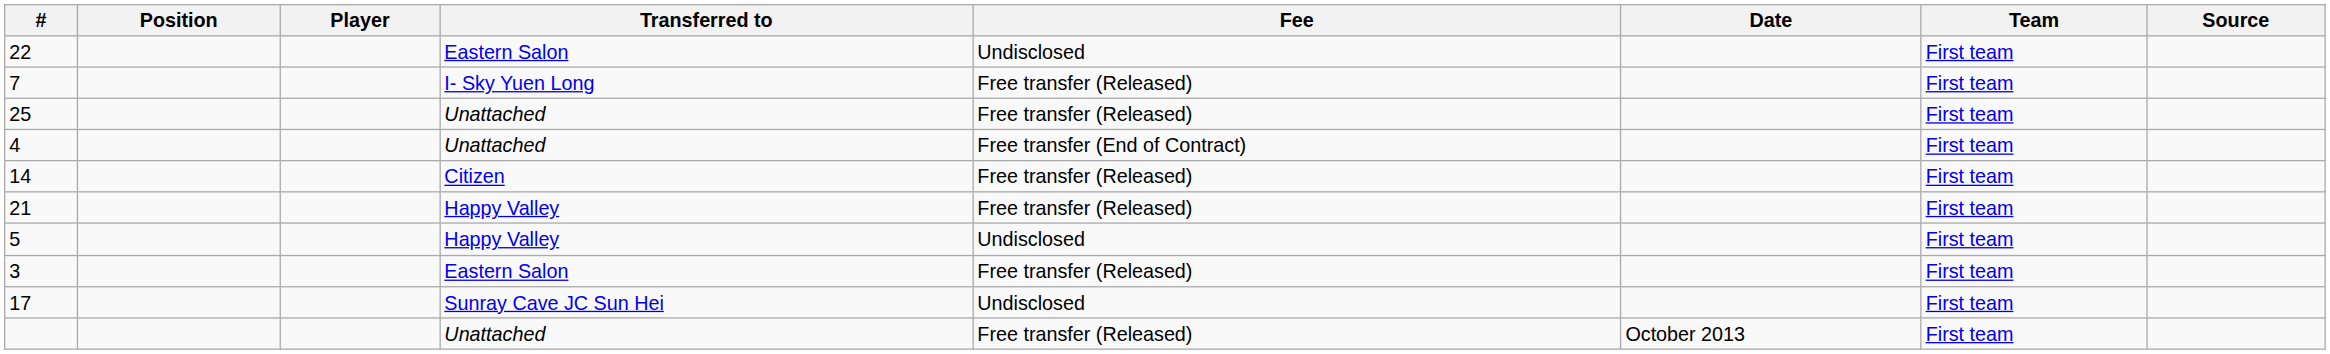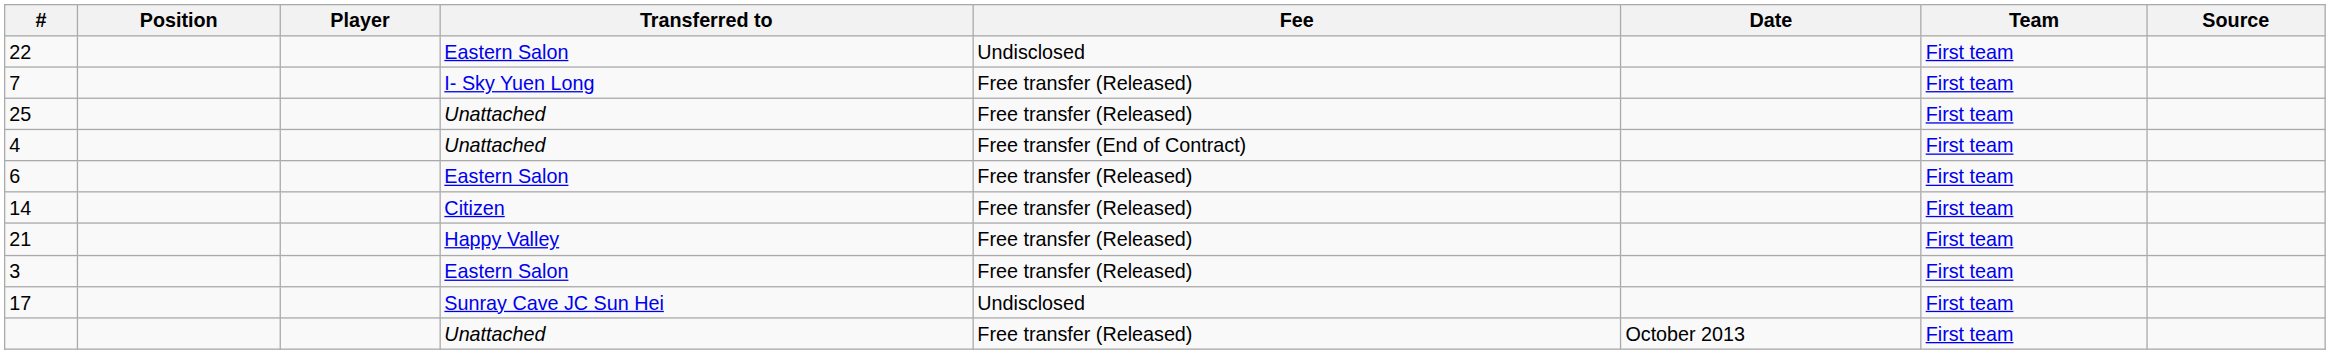+ row: 6 | Eastern Salon | Free transfer (Released) | First team
- row: 5 | Happy Valley | Undisclosed | First team
